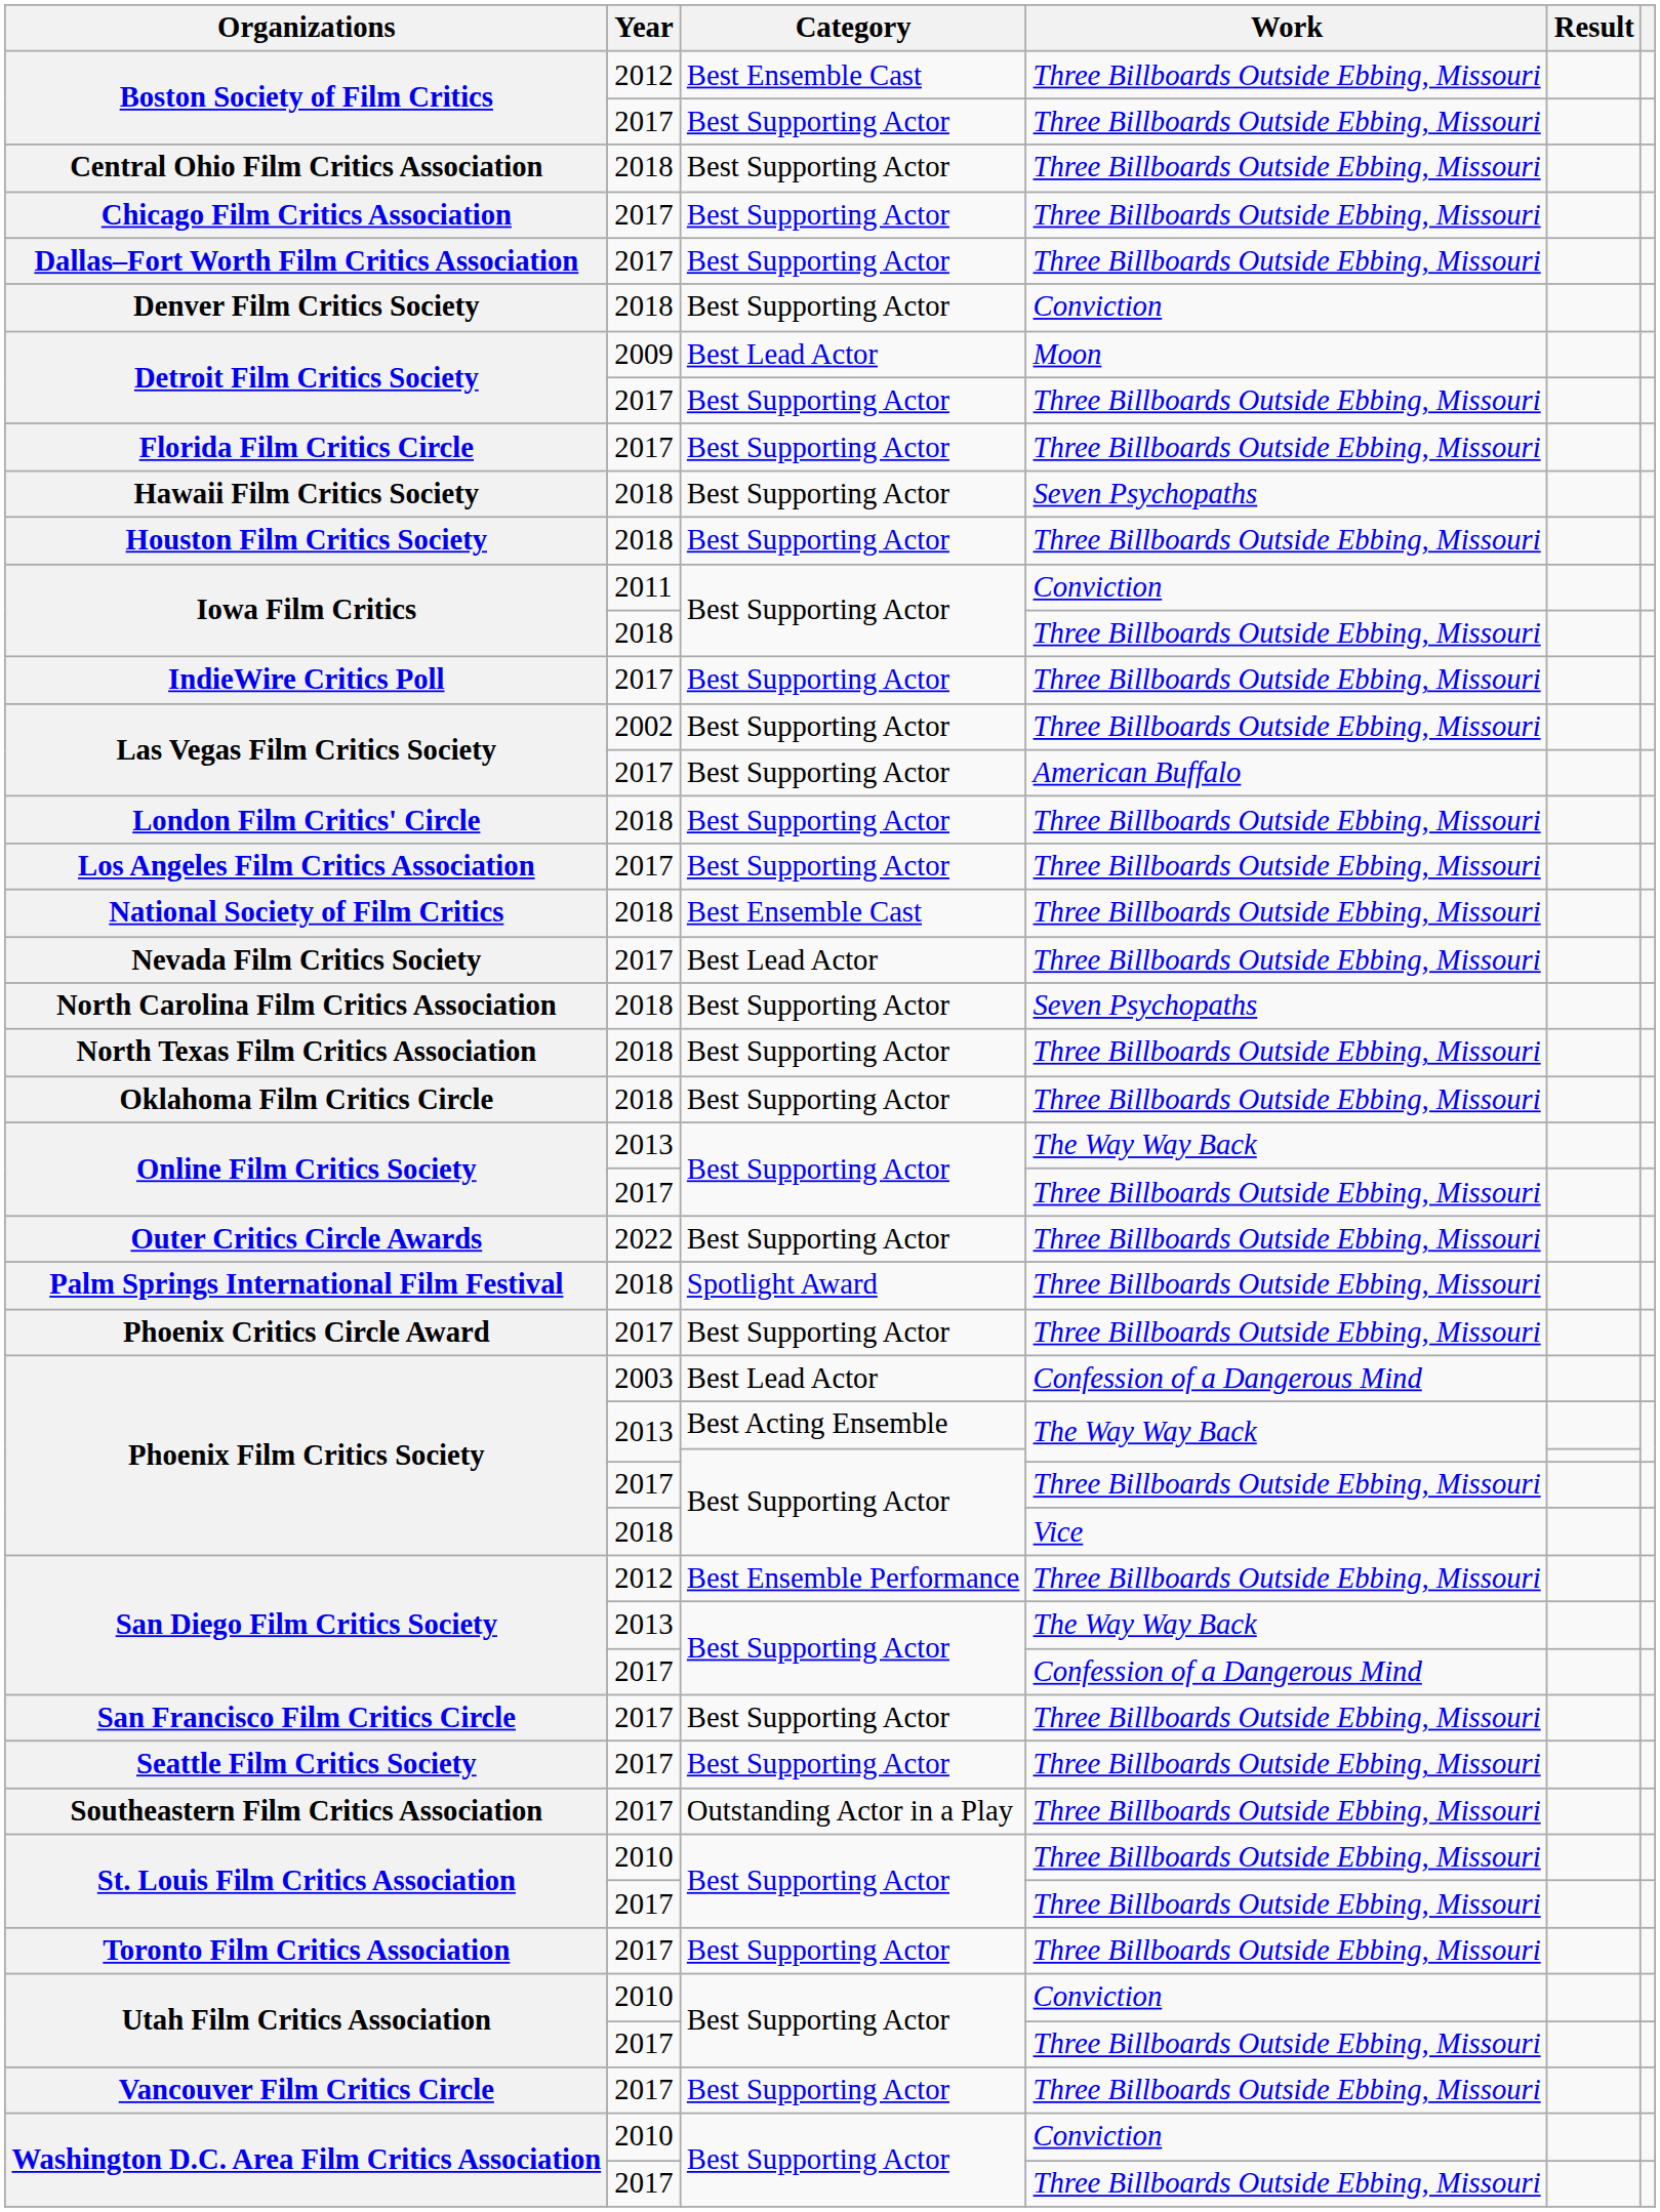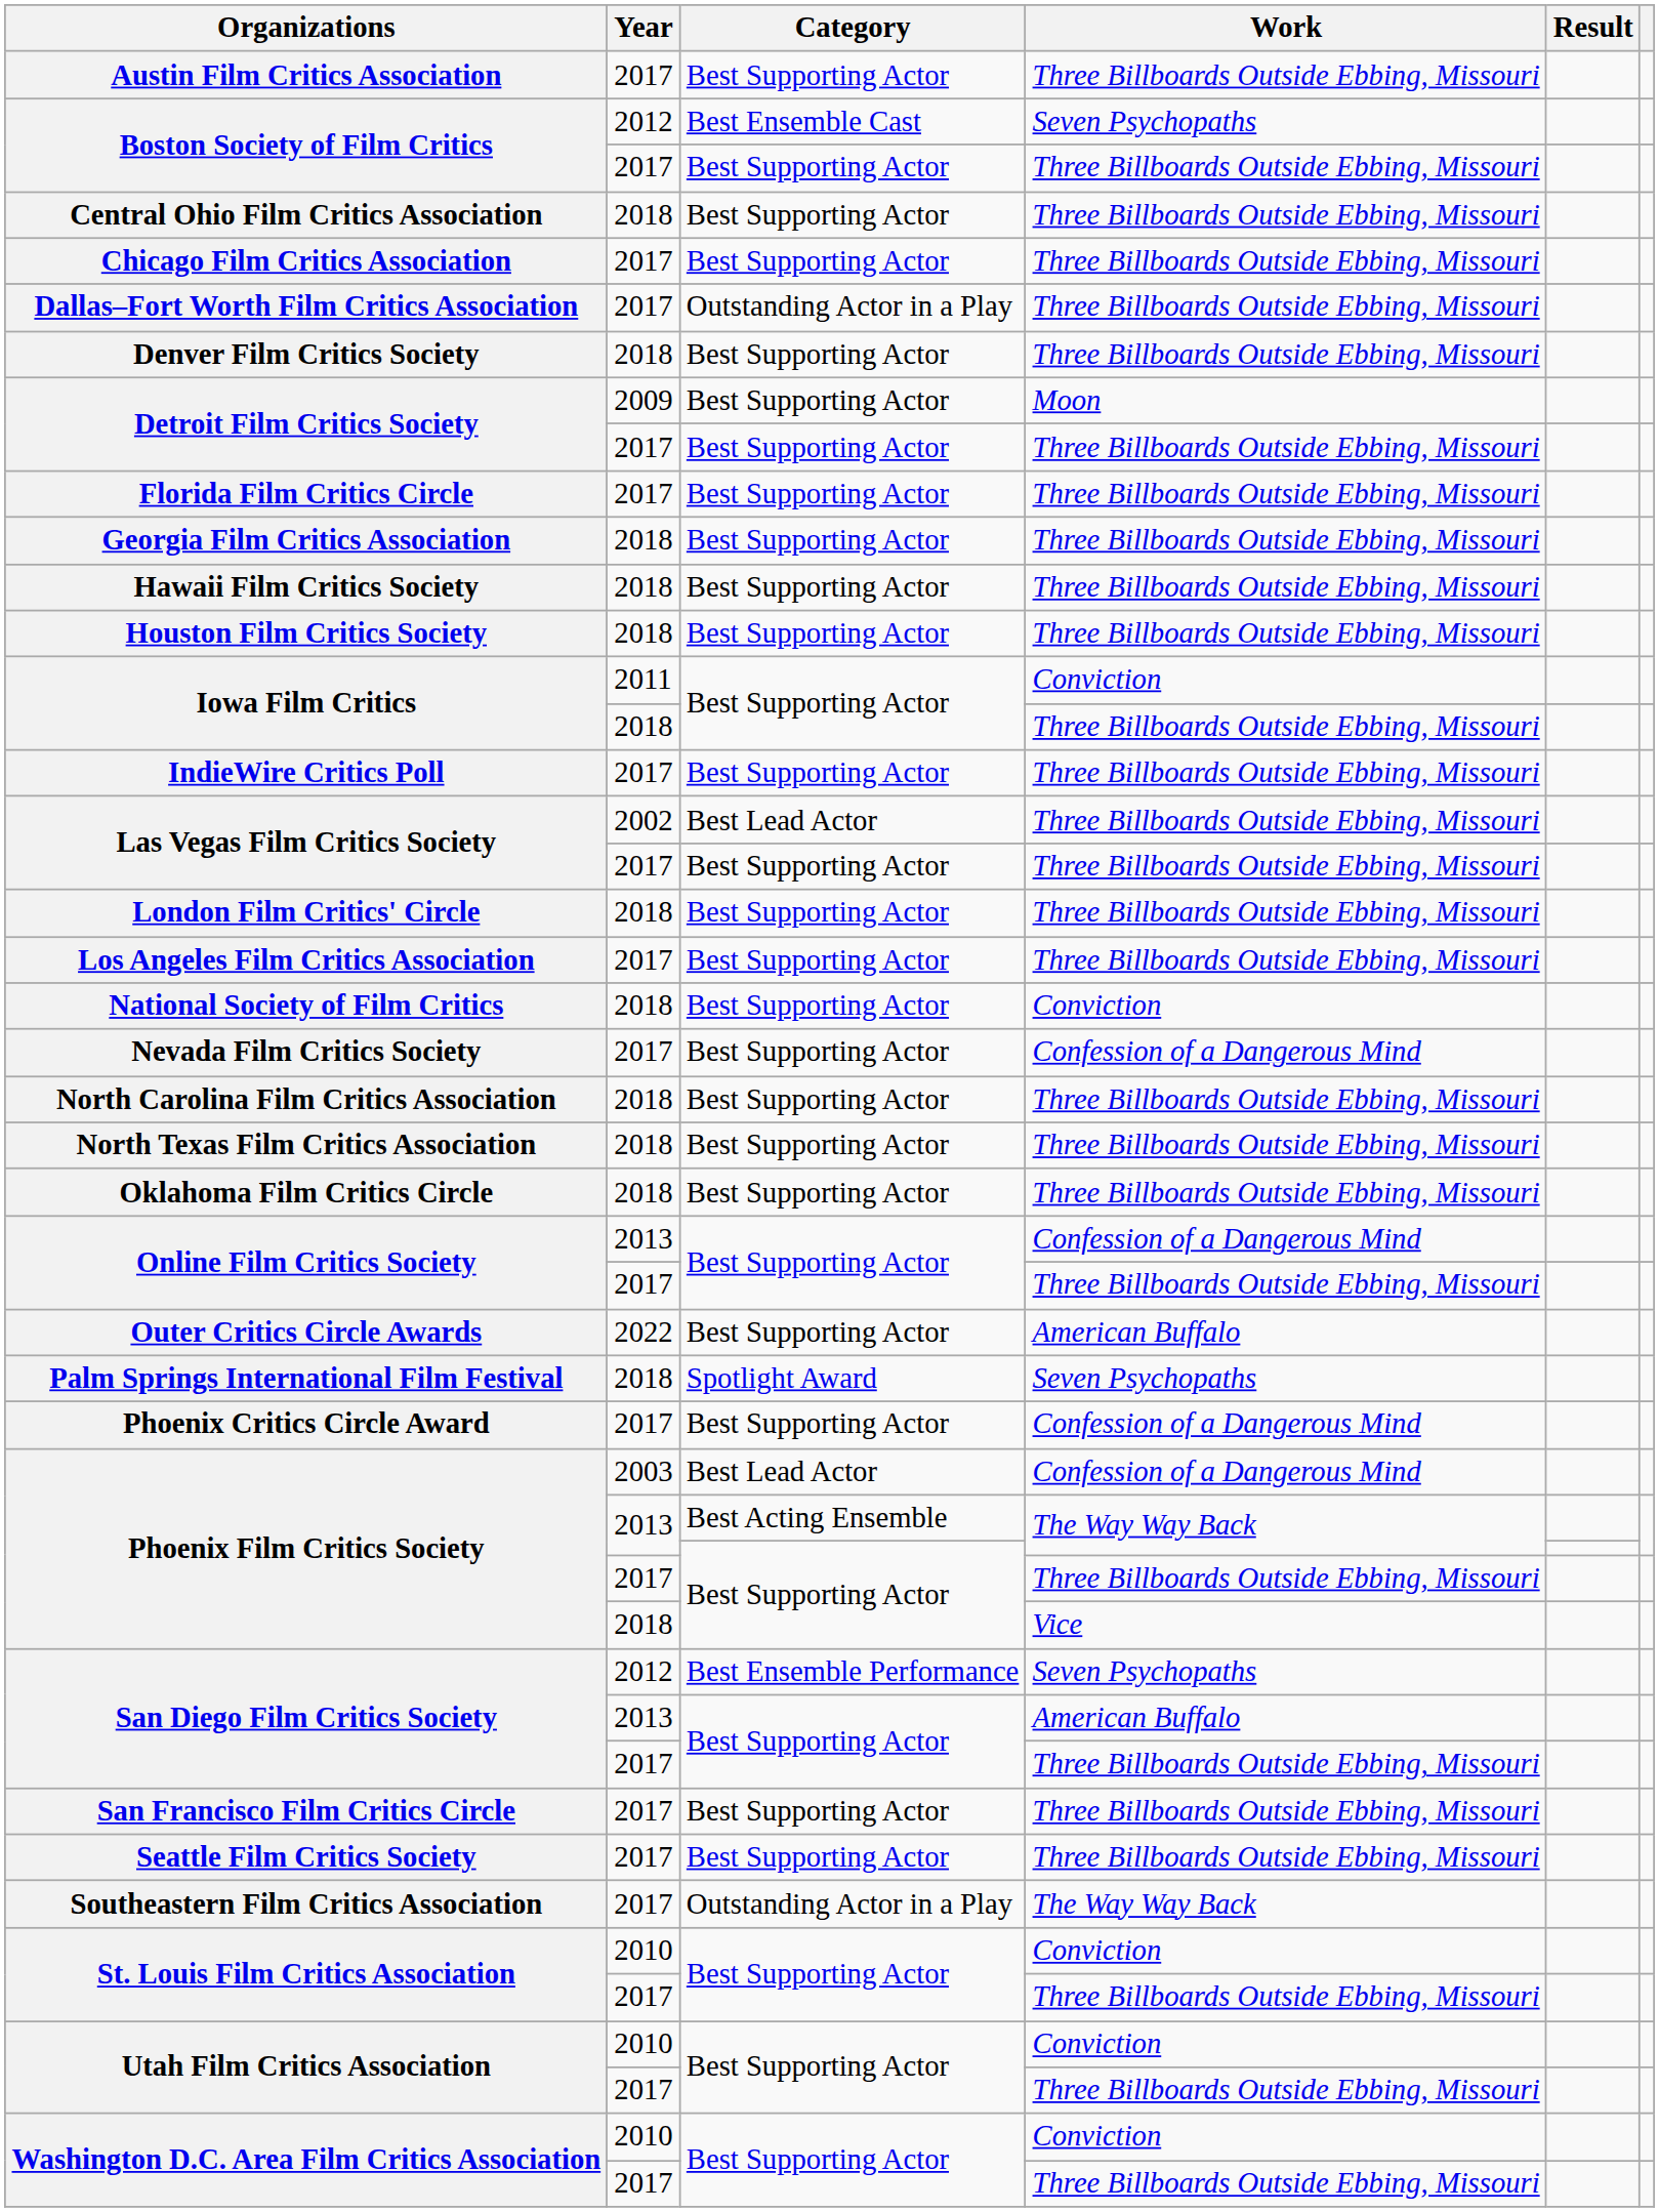+ row: Austin Film Critics Association | 2017 | Best Supporting Actor | Three Billboards Outside Ebbing, Missouri
Boston Society of Film Critics / 2012 | Work: Three Billboards Outside Ebbing, Missouri -> Seven Psychopaths
Dallas–Fort Worth Film Critics Association | Category: Best Supporting Actor -> Outstanding Actor in a Play
Denver Film Critics Society | Work: Conviction -> Three Billboards Outside Ebbing, Missouri
Detroit Film Critics Society / 2009 | Category: Best Lead Actor -> Best Supporting Actor
+ row: Georgia Film Critics Association | 2018 | Best Supporting Actor | Three Billboards Outside Ebbing, Missouri
Hawaii Film Critics Society | Work: Seven Psychopaths -> Three Billboards Outside Ebbing, Missouri
Las Vegas Film Critics Society / 2002 | Category: Best Supporting Actor -> Best Lead Actor
Las Vegas Film Critics Society / 2017 | Work: American Buffalo -> Three Billboards Outside Ebbing, Missouri
National Society of Film Critics | Category: Best Ensemble Cast -> Best Supporting Actor
National Society of Film Critics | Work: Three Billboards Outside Ebbing, Missouri -> Conviction
Nevada Film Critics Society | Category: Best Lead Actor -> Best Supporting Actor
Nevada Film Critics Society | Work: Three Billboards Outside Ebbing, Missouri -> Confession of a Dangerous Mind
North Carolina Film Critics Association | Work: Seven Psychopaths -> Three Billboards Outside Ebbing, Missouri
Online Film Critics Society / 2013 | Work: The Way Way Back -> Confession of a Dangerous Mind
Outer Critics Circle Awards | Work: Three Billboards Outside Ebbing, Missouri -> American Buffalo
Palm Springs International Film Festival | Work: Three Billboards Outside Ebbing, Missouri -> Seven Psychopaths
Phoenix Critics Circle Award | Work: Three Billboards Outside Ebbing, Missouri -> Confession of a Dangerous Mind
San Diego Film Critics Society / 2012 | Work: Three Billboards Outside Ebbing, Missouri -> Seven Psychopaths
San Diego Film Critics Society / 2013 | Work: The Way Way Back -> American Buffalo
San Diego Film Critics Society / 2017 | Work: Confession of a Dangerous Mind -> Three Billboards Outside Ebbing, Missouri
Southeastern Film Critics Association | Work: Three Billboards Outside Ebbing, Missouri -> The Way Way Back
St. Louis Film Critics Association / 2010 | Work: Three Billboards Outside Ebbing, Missouri -> Conviction
- row: Toronto Film Critics Association | 2017 | Best Supporting Actor | Three Billboards Outside Ebbing, Missouri
- row: Vancouver Film Critics Circle | 2017 | Best Supporting Actor | Three Billboards Outside Ebbing, Missouri
